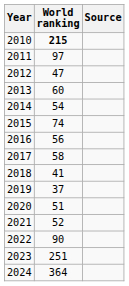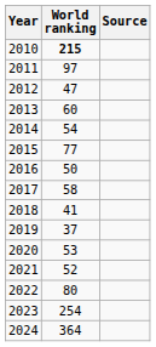2015 | World ranking: 74 -> 77
2016 | World ranking: 56 -> 50
2020 | World ranking: 51 -> 53
2022 | World ranking: 90 -> 80
2023 | World ranking: 251 -> 254
